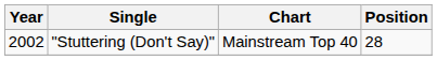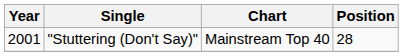"Stuttering (Don't Say)" | Year: 2002 -> 2001
